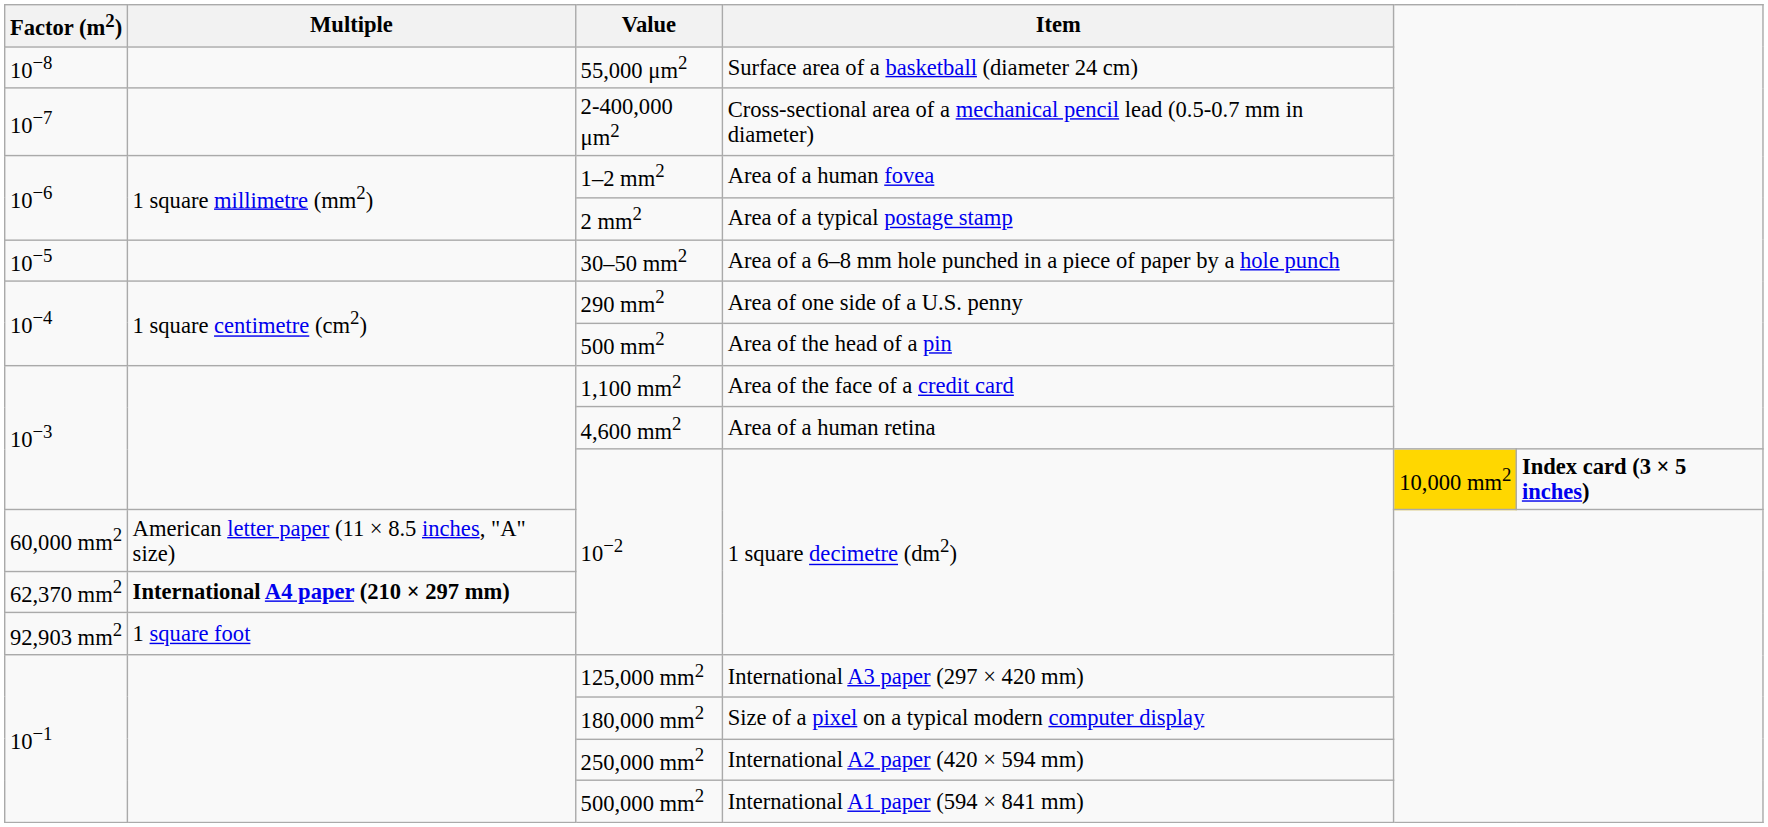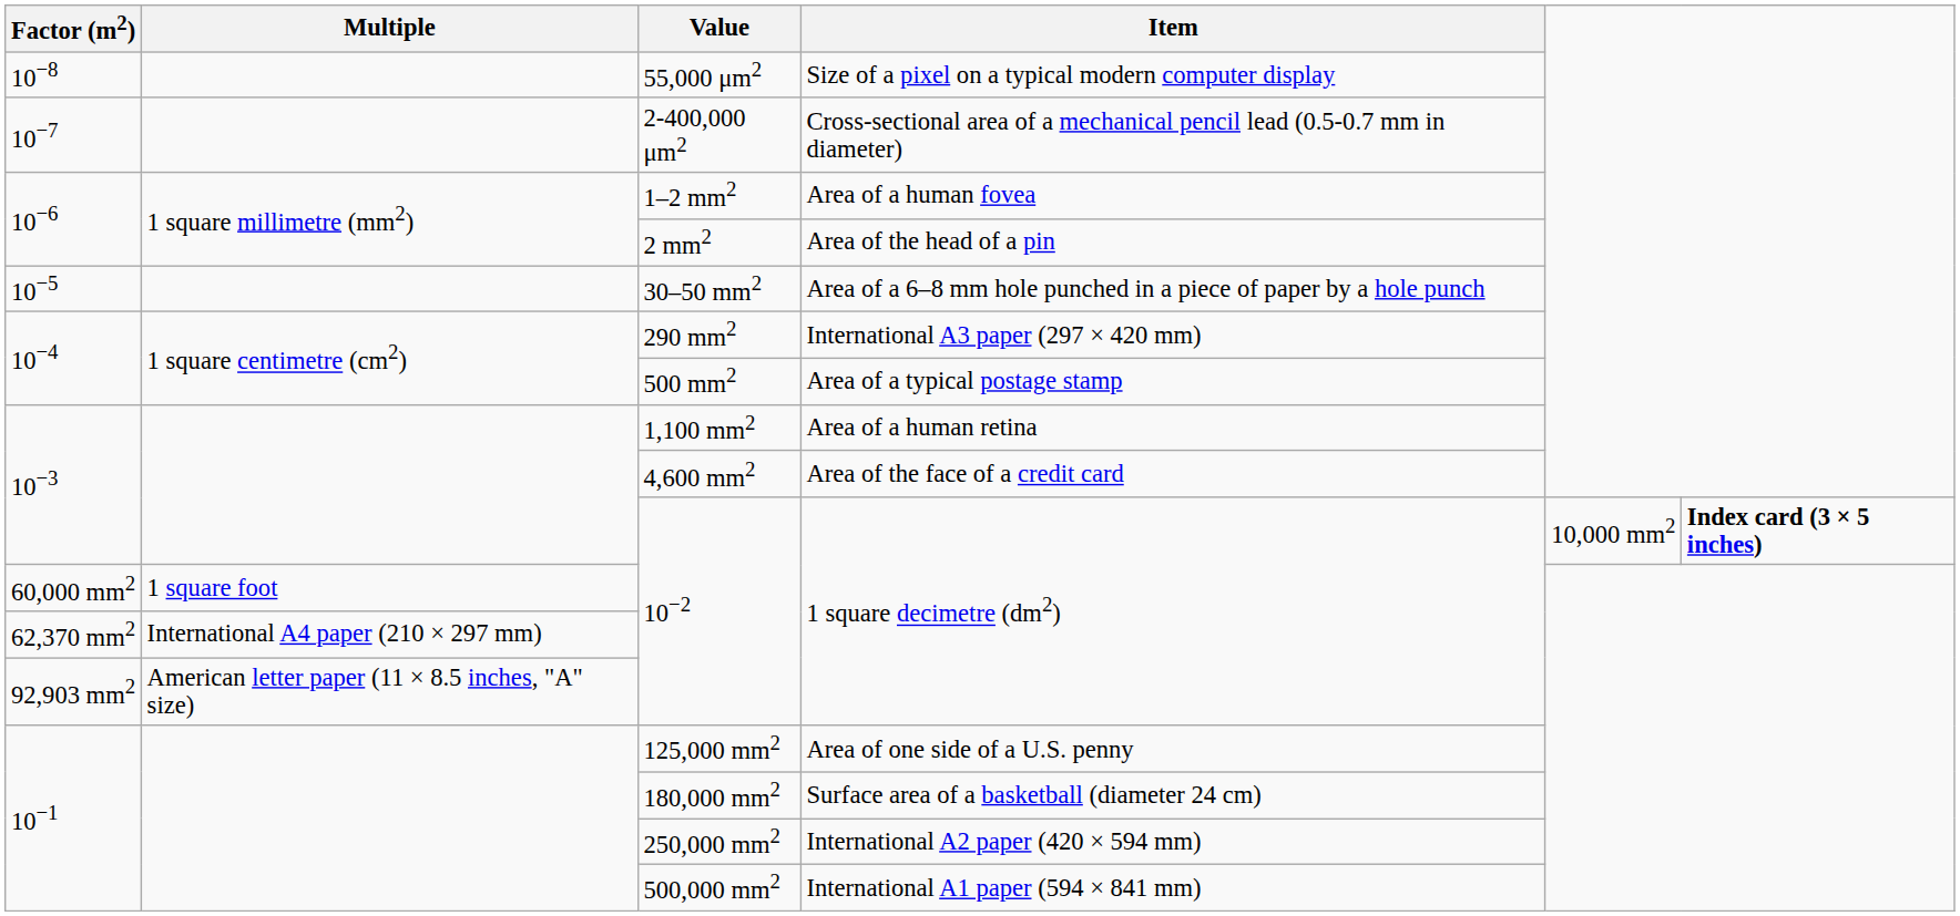55,000 μm2 | Item: Surface area of a basketball (diameter 24 cm) -> Size of a pixel on a typical modern computer display
2 mm2 | Item: Area of a typical postage stamp -> Area of the head of a pin
290 mm2 | Item: Area of one side of a U.S. penny -> International A3 paper (297 × 420 mm)
500 mm2 | Item: Area of the head of a pin -> Area of a typical postage stamp
1,100 mm2 | Item: Area of the face of a credit card -> Area of a human retina
4,600 mm2 | Item: Area of a human retina -> Area of the face of a credit card
10−3 / 10−2 | column 5: gold background -> no background
60,000 mm2 / 10−2 | Multiple: American letter paper (11 × 8.5 inches, "A" size) -> 1 square foot
62,370 mm2 / 10−2 | Multiple: bold -> normal
92,903 mm2 / 10−2 | Multiple: 1 square foot -> American letter paper (11 × 8.5 inches, "A" size)
125,000 mm2 | Item: International A3 paper (297 × 420 mm) -> Area of one side of a U.S. penny
180,000 mm2 | Item: Size of a pixel on a typical modern computer display -> Surface area of a basketball (diameter 24 cm)
